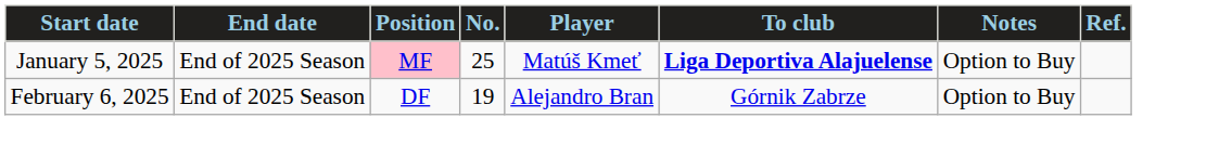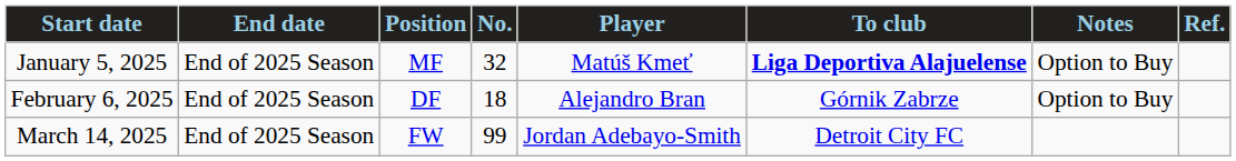January 5, 2025 | Position: pink background -> no background
January 5, 2025 | No.: 25 -> 32
February 6, 2025 | No.: 19 -> 18
+ row: March 14, 2025 | End of 2025 Season | FW | 99 | Jordan Adebayo-Smith | Detroit City FC
